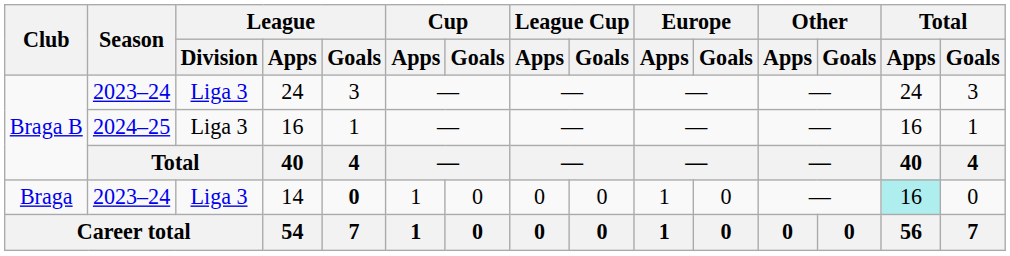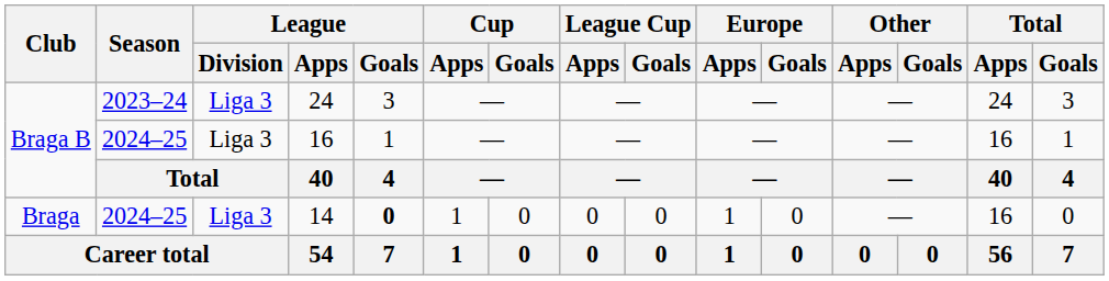14 | Season: 2023–24 -> 2024–25
14 | Total / Apps: paleturquoise background -> no background
